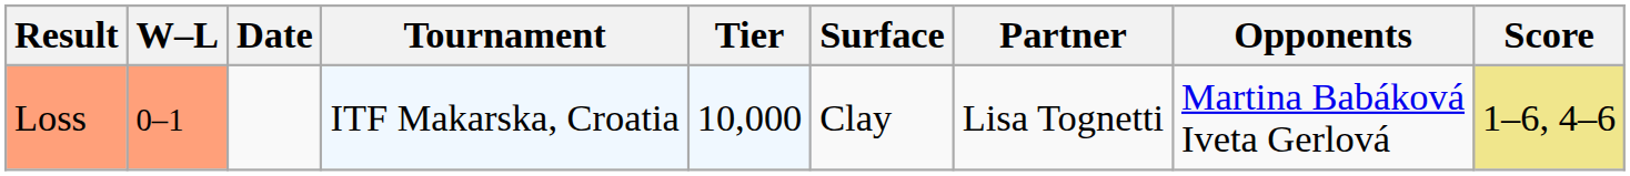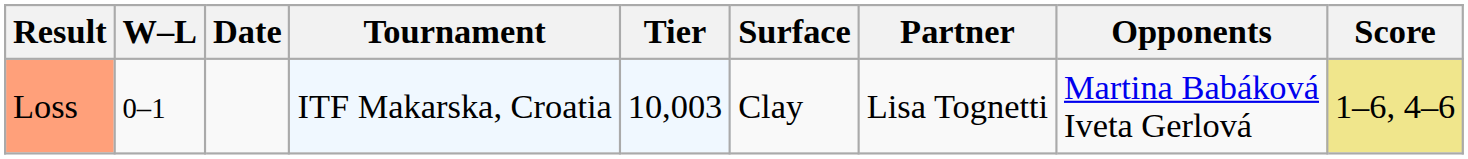Loss | W–L: lightsalmon background -> no background
Loss | Tier: 10,000 -> 10,003
